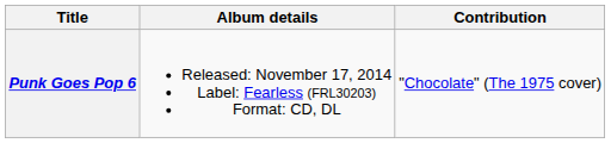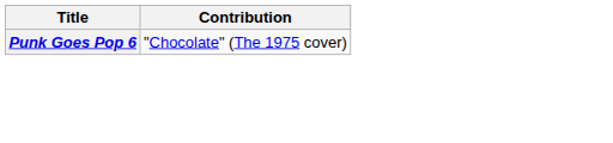- column: Album details | Released: November 17, 2014 Label: Fearless (FRL30203) Format: CD, DL
